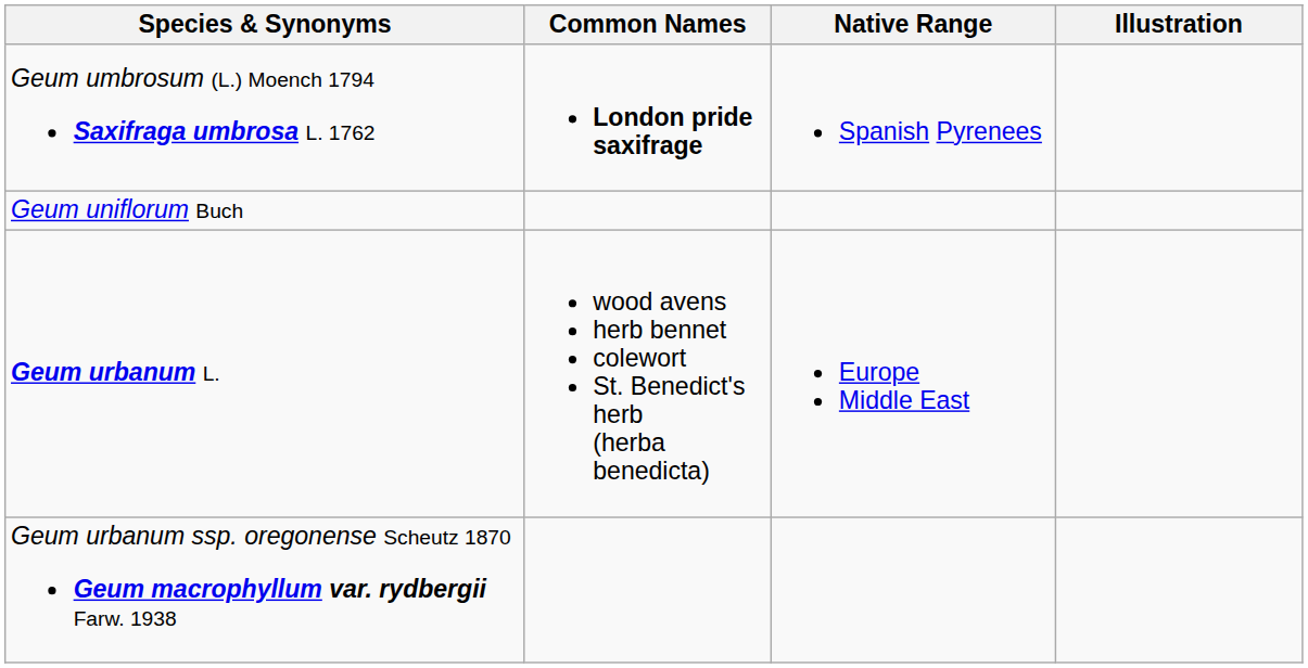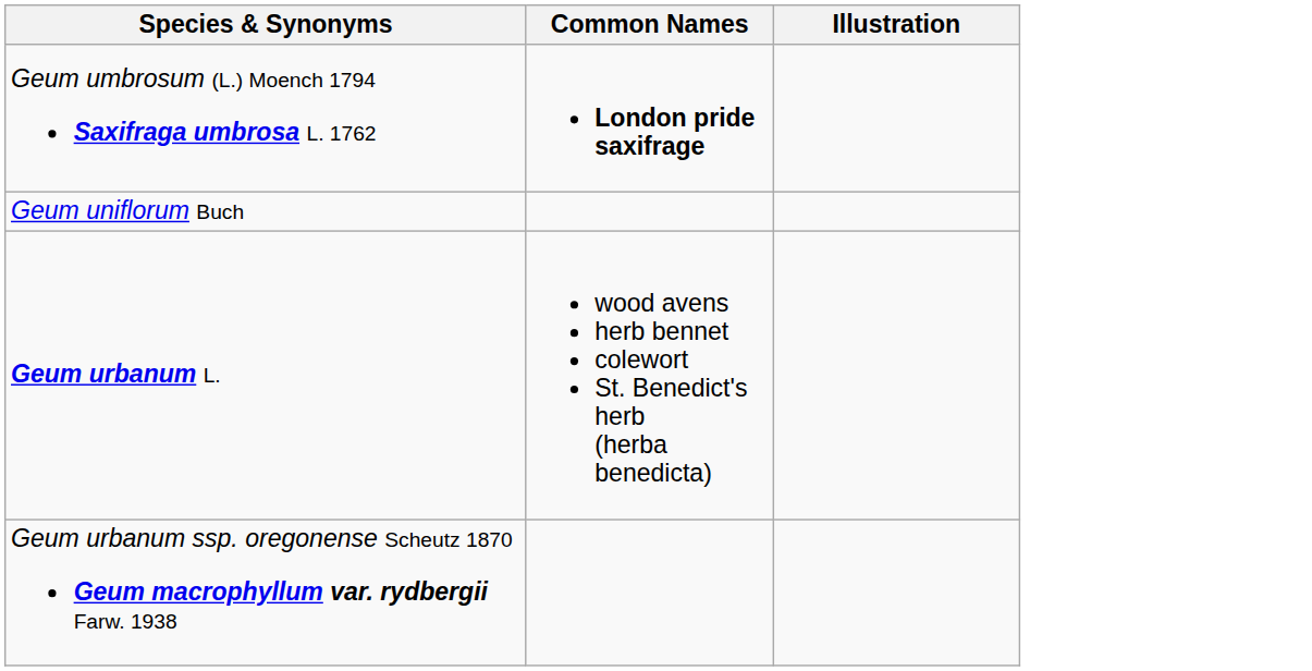- column: Native Range | Spanish Pyrenees | Europe Middle East
